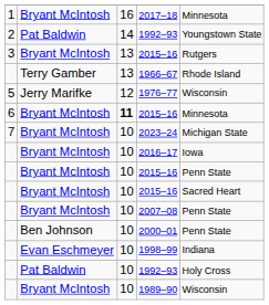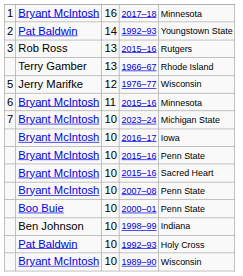3 / 2015–16 | column 2: Bryant McIntosh -> Rob Ross
6 / 2015–16 | column 3: bold -> normal
2000–01 | column 2: Ben Johnson -> Boo Buie
1998–99 | column 2: Evan Eschmeyer -> Ben Johnson
